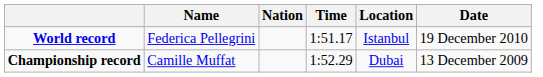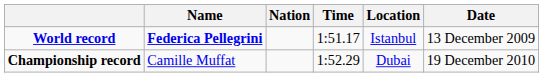World record | Name: normal -> bold
World record | Date: 19 December 2010 -> 13 December 2009
Championship record | Date: 13 December 2009 -> 19 December 2010
